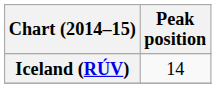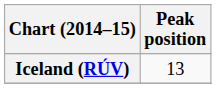Iceland (RÚV) | Peak position: 14 -> 13
